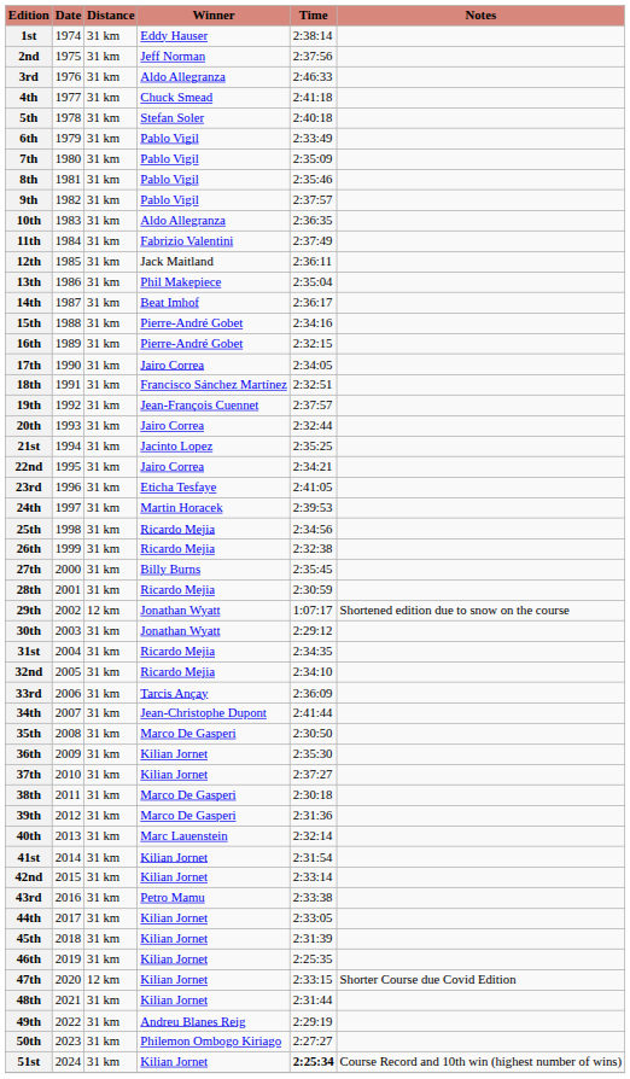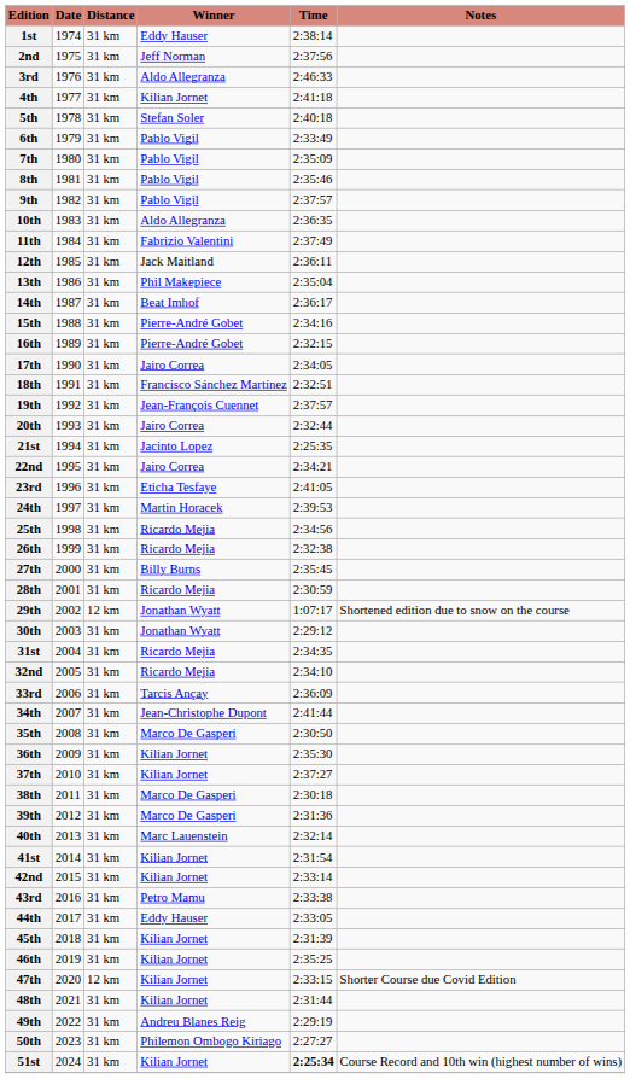4th | Winner: Chuck Smead -> Kilian Jornet
21st | Time: 2:35:25 -> 2:25:35
44th | Winner: Kilian Jornet -> Eddy Hauser
46th | Time: 2:25:35 -> 2:35:25
